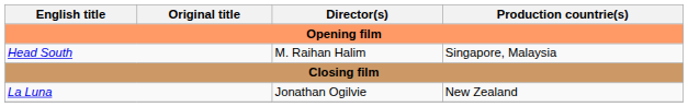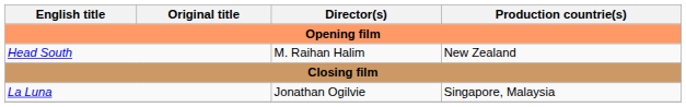Head South | Production countrie(s): Singapore, Malaysia -> New Zealand
La Luna | Production countrie(s): New Zealand -> Singapore, Malaysia
